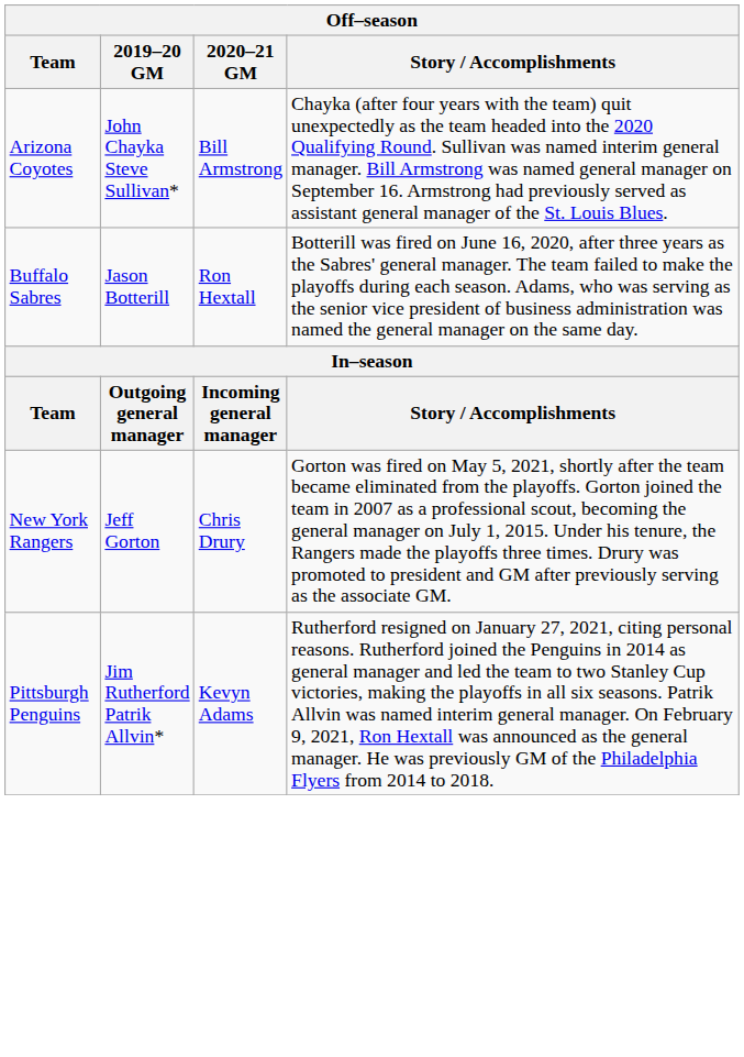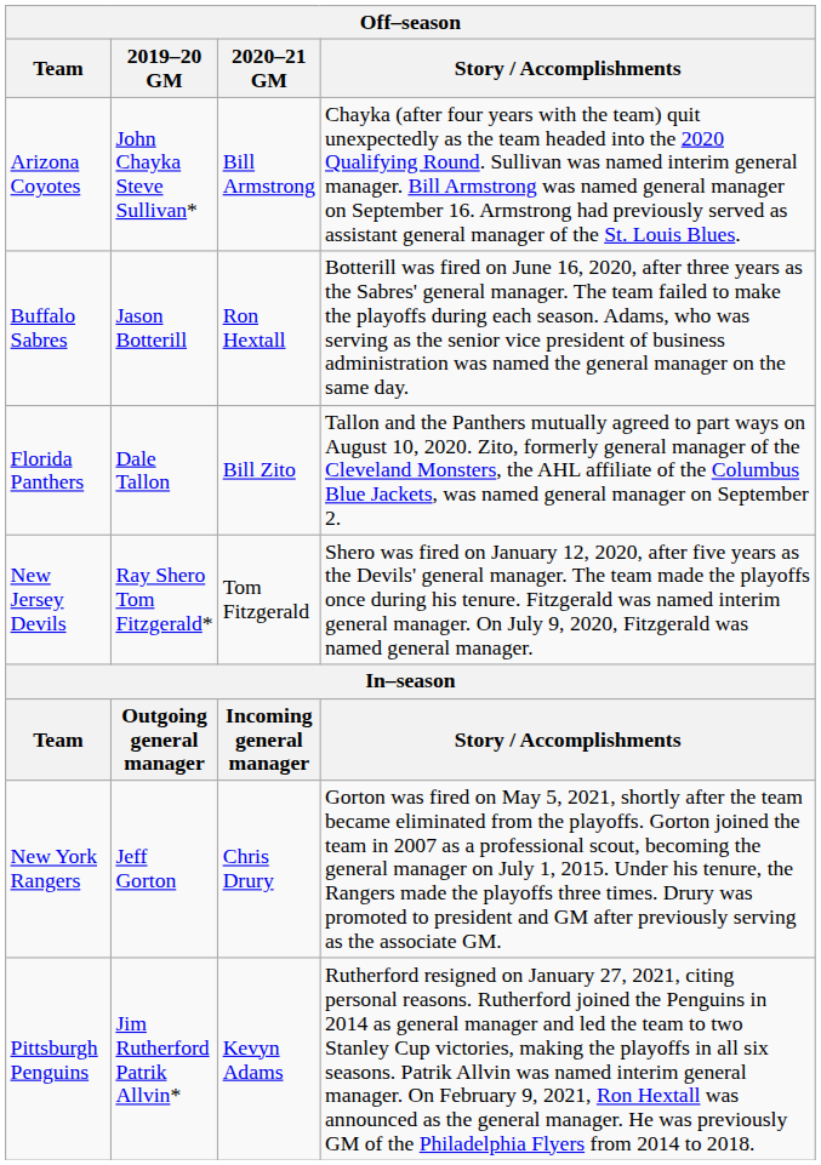+ row: Florida Panthers | Dale Tallon | Bill Zito | Tallon and the Panthers mutually agreed to part ways on August 10, 2020. Zito, formerly general manager of the Cleveland Monsters, the AHL affiliate of the Columbus Blue Jackets, was named general manager on September 2.
+ row: New Jersey Devils | Ray Shero Tom Fitzgerald* | Tom Fitzgerald | Shero was fired on January 12, 2020, after five years as the Devils' general manager. The team made the playoffs once during his tenure. Fitzgerald was named interim general manager. On July 9, 2020, Fitzgerald was named general manager.
